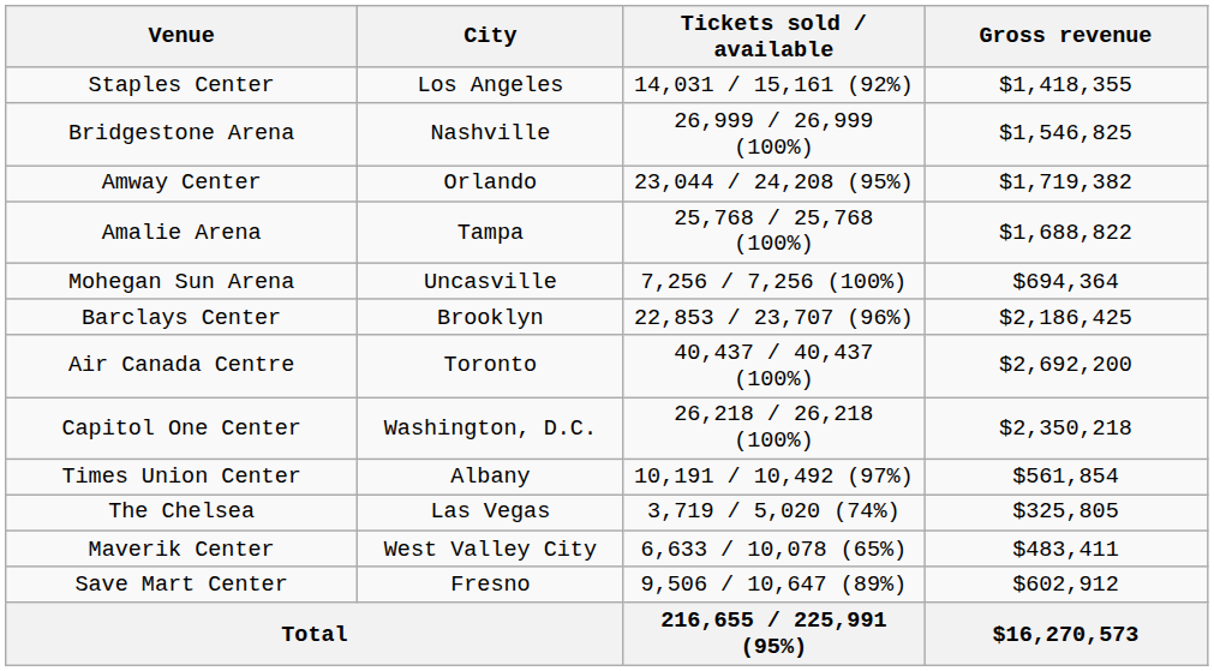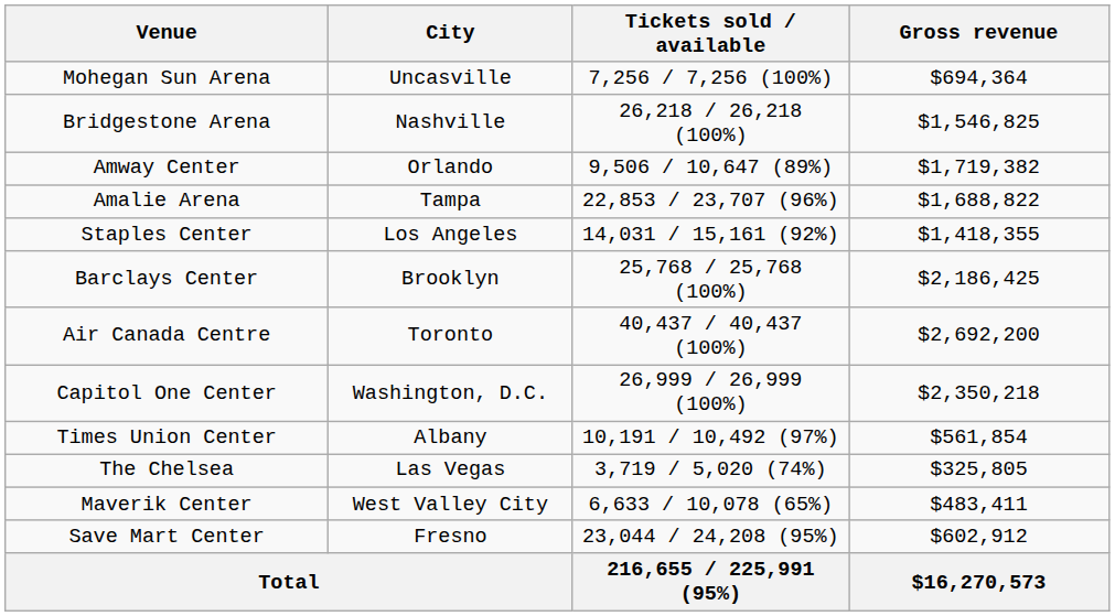rows swapped: Mohegan Sun Arena <-> Staples Center
Bridgestone Arena | Tickets sold / available: 26,999 / 26,999 (100%) -> 26,218 / 26,218 (100%)
Amway Center | Tickets sold / available: 23,044 / 24,208 (95%) -> 9,506 / 10,647 (89%)
Amalie Arena | Tickets sold / available: 25,768 / 25,768 (100%) -> 22,853 / 23,707 (96%)
Barclays Center | Tickets sold / available: 22,853 / 23,707 (96%) -> 25,768 / 25,768 (100%)
Capitol One Center | Tickets sold / available: 26,218 / 26,218 (100%) -> 26,999 / 26,999 (100%)
Save Mart Center | Tickets sold / available: 9,506 / 10,647 (89%) -> 23,044 / 24,208 (95%)
